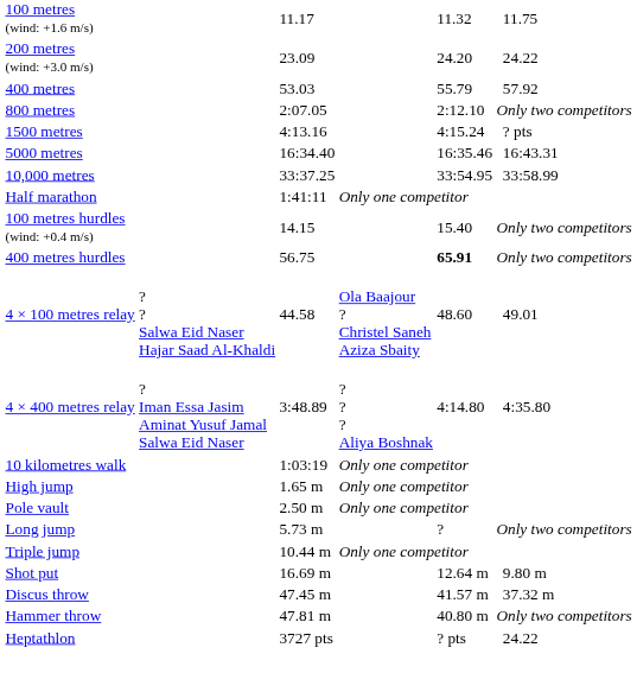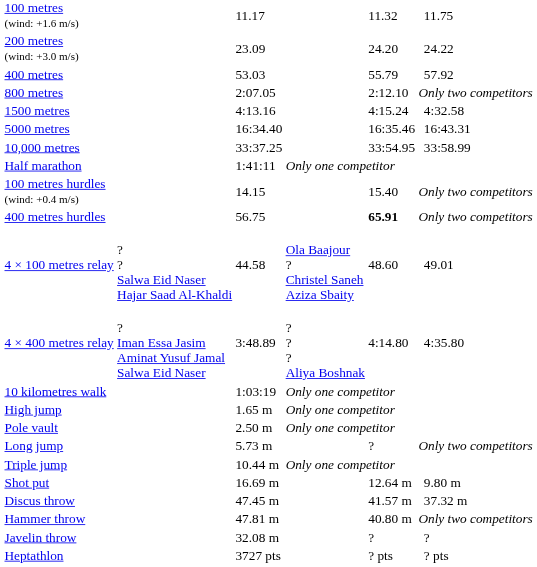1500 metres | column 7: ? pts -> 4:32.58
+ row: Javelin throw | 32.08 m | ? | ?
Heptathlon | column 7: 24.22 -> ? pts
